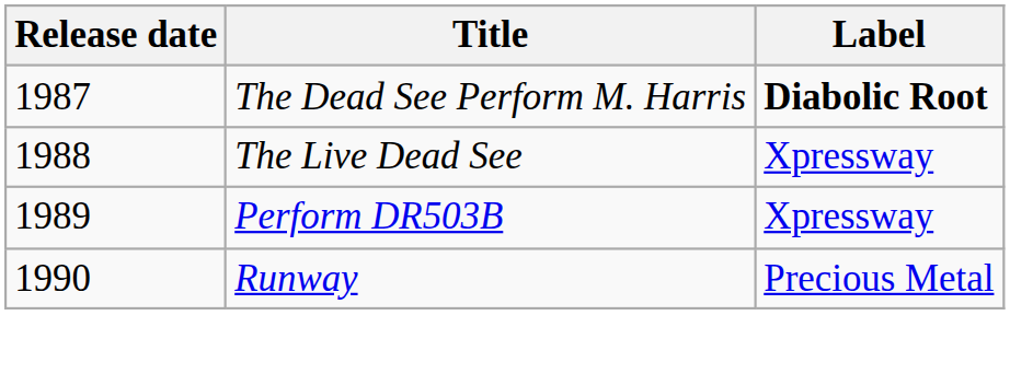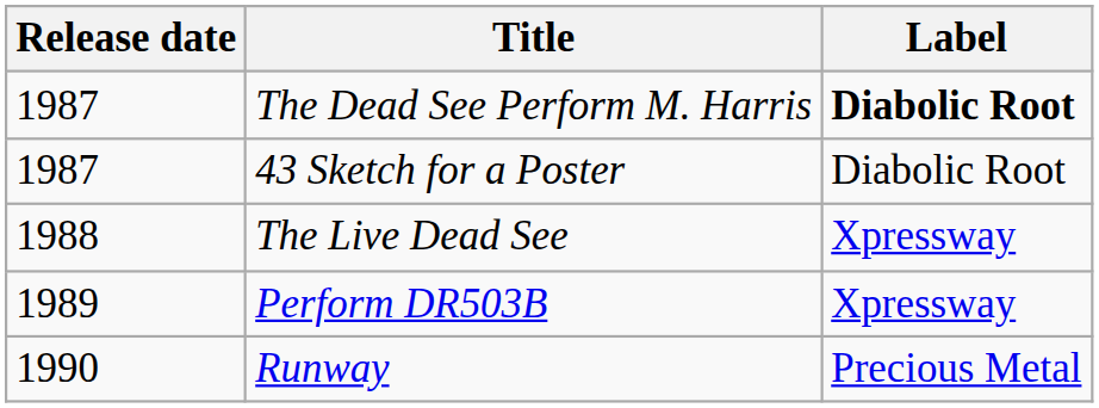+ row: 1987 | 43 Sketch for a Poster | Diabolic Root
